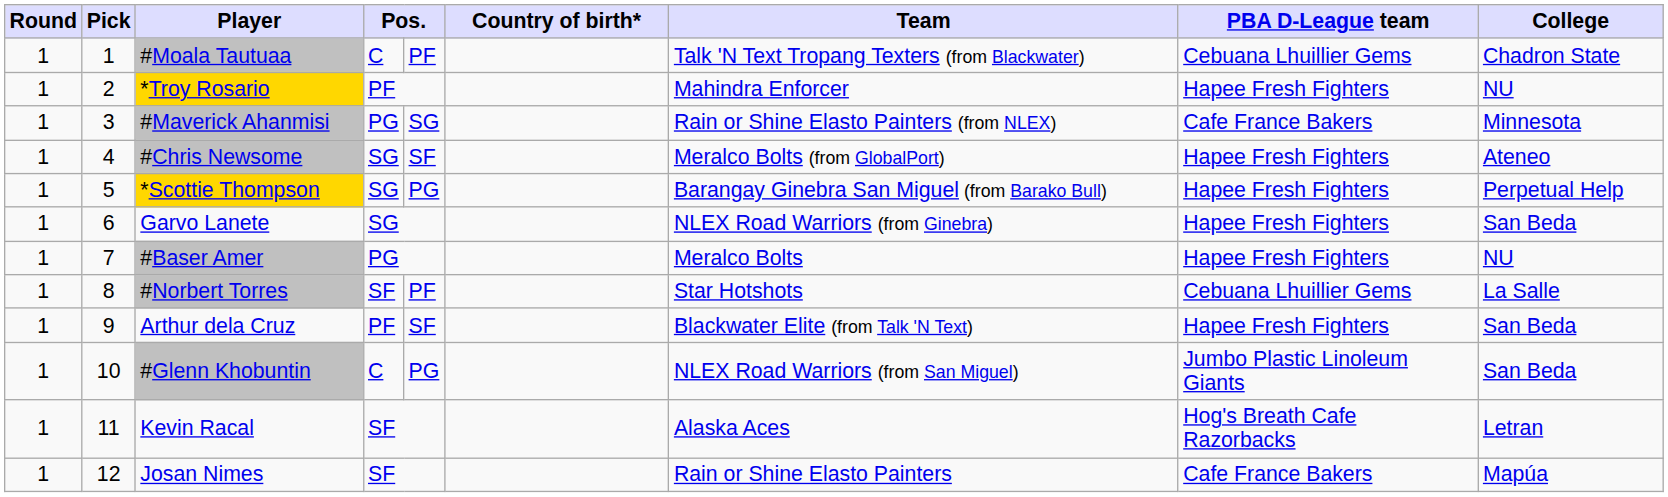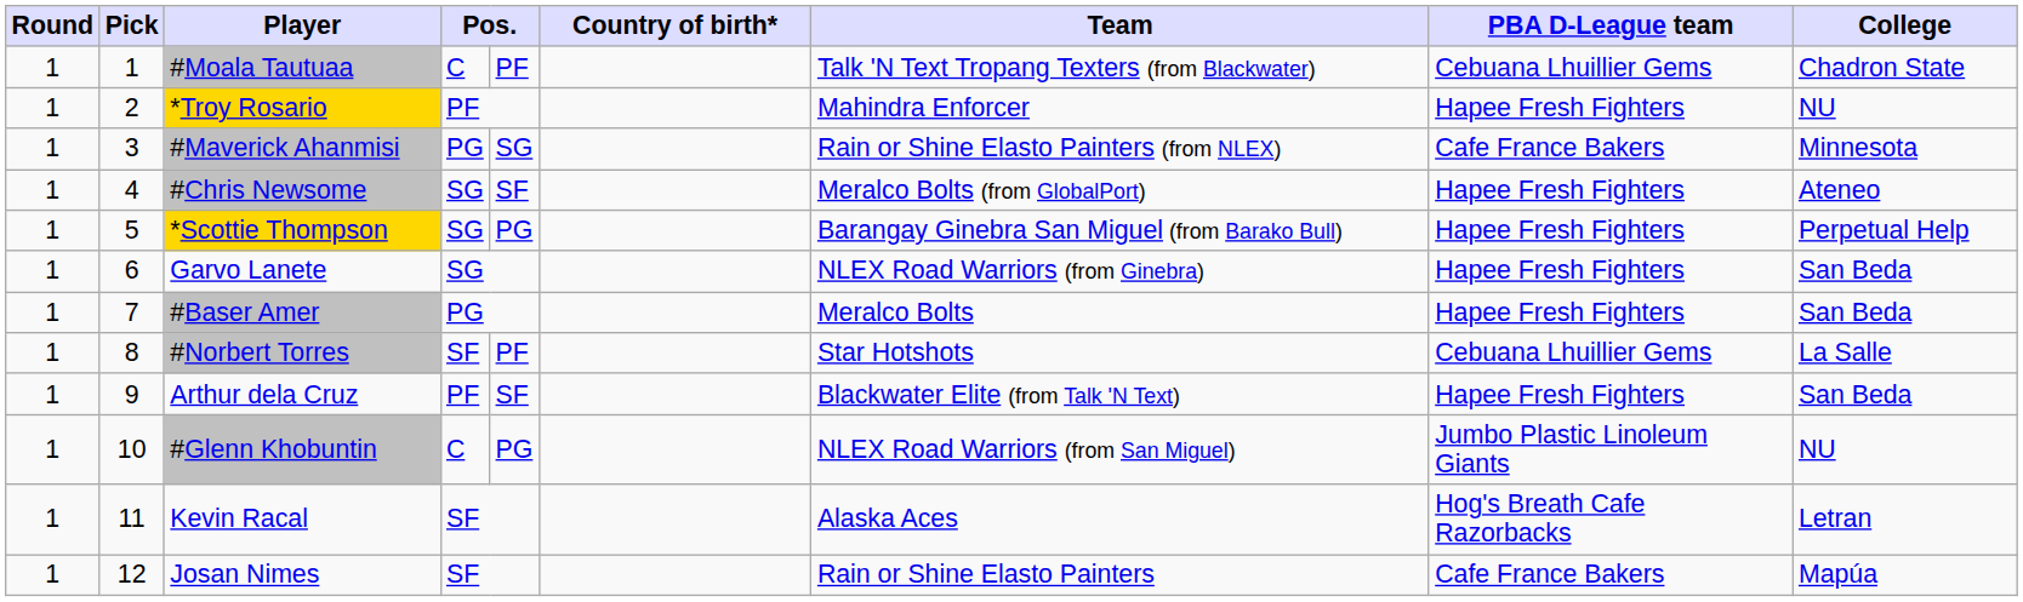#Baser Amer | College: NU -> San Beda
#Glenn Khobuntin | College: San Beda -> NU
